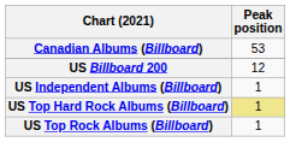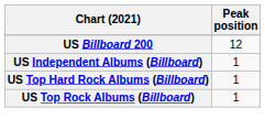- row: Canadian Albums (Billboard) | 53
US Top Hard Rock Albums (Billboard) | Peak position: khaki background -> no background
